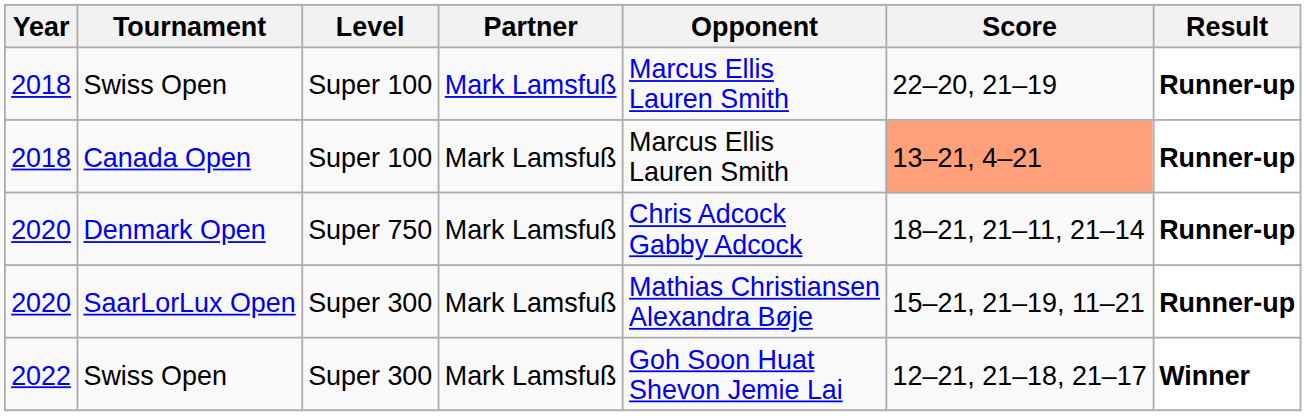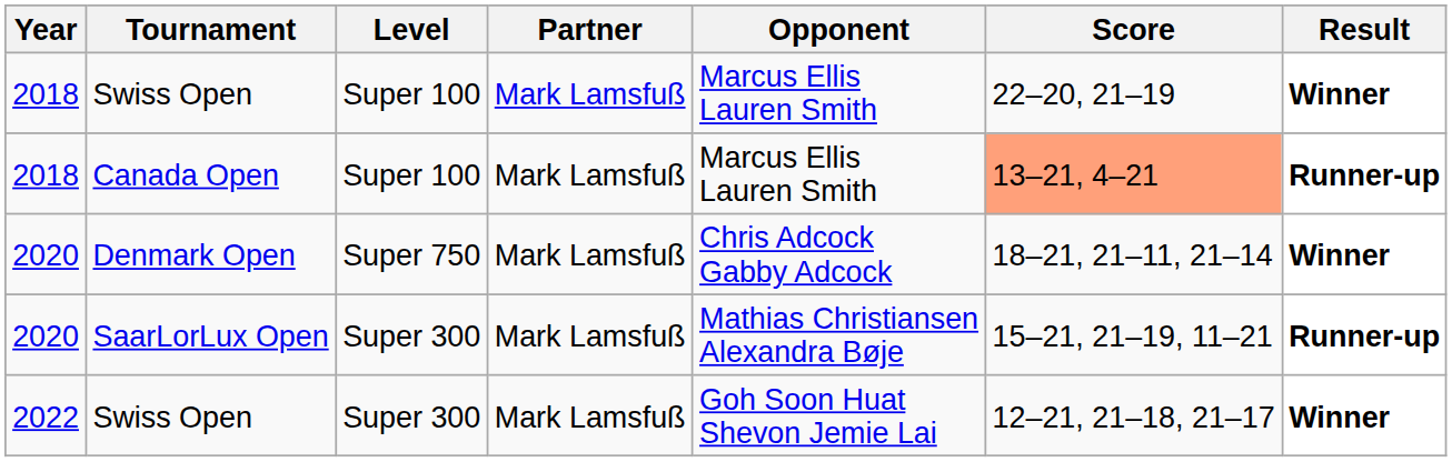2018 / Swiss Open | Result: Runner-up -> Winner
Denmark Open | Result: Runner-up -> Winner
